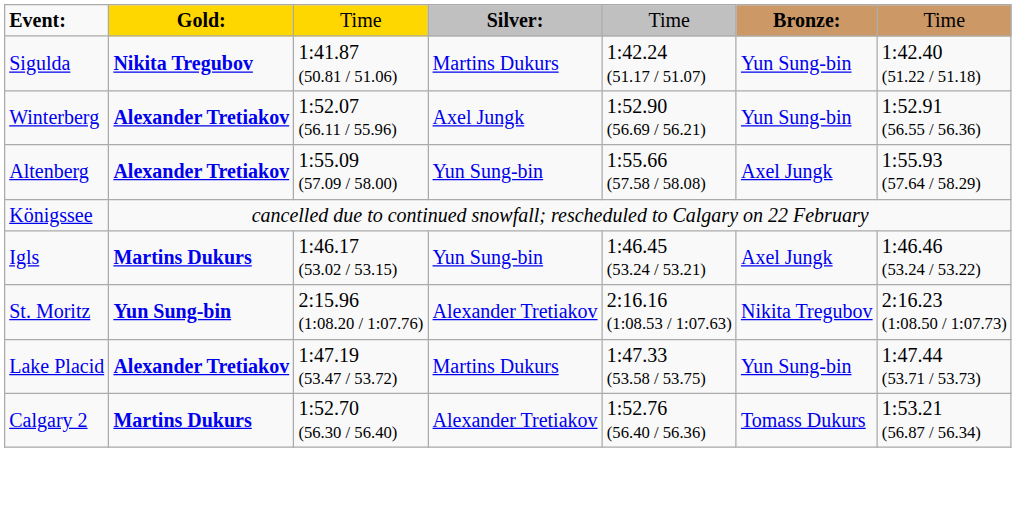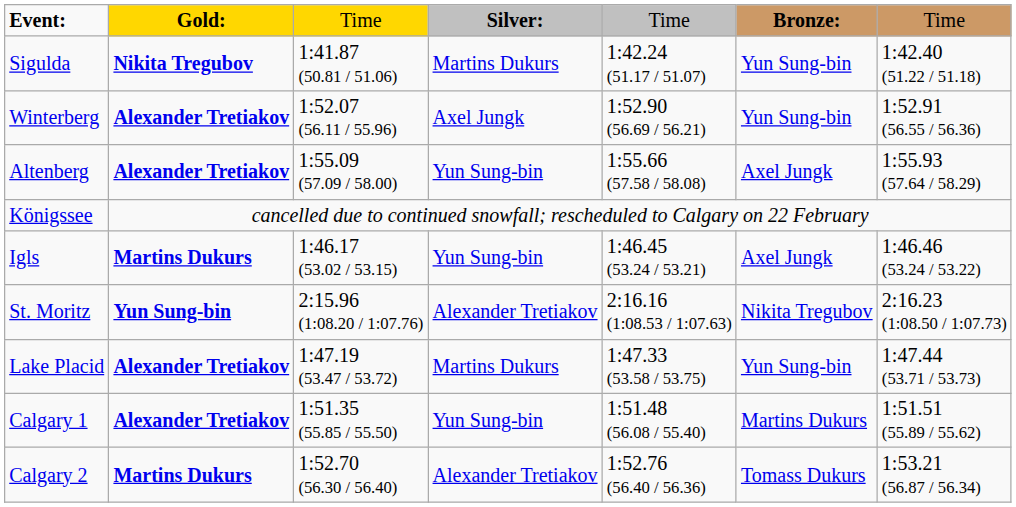+ row: Calgary 1 | Alexander Tretiakov | 1:51.35 (55.85 / 55.50) | Yun Sung-bin | 1:51.48 (56.08 / 55.40) | Martins Dukurs | 1:51.51 (55.89 / 55.62)
